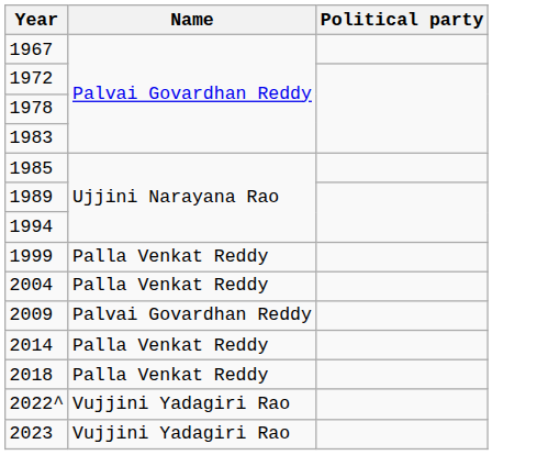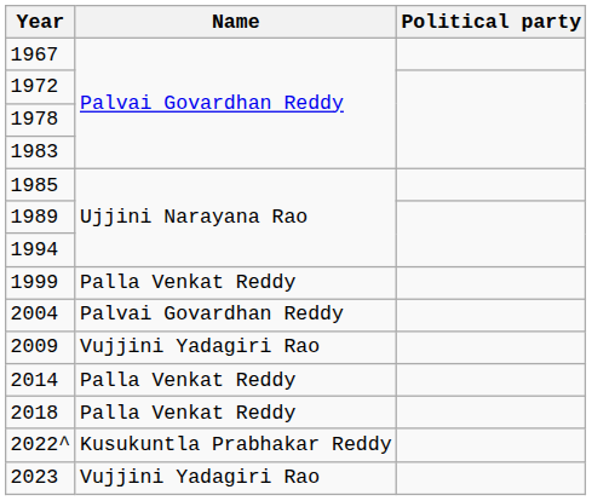2004 | Name: Palla Venkat Reddy -> Palvai Govardhan Reddy
2009 | Name: Palvai Govardhan Reddy -> Vujjini Yadagiri Rao
2022^ | Name: Vujjini Yadagiri Rao -> Kusukuntla Prabhakar Reddy
